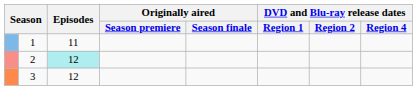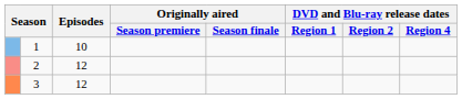1 | Episodes: 11 -> 10
2 | Episodes: paleturquoise background -> no background
